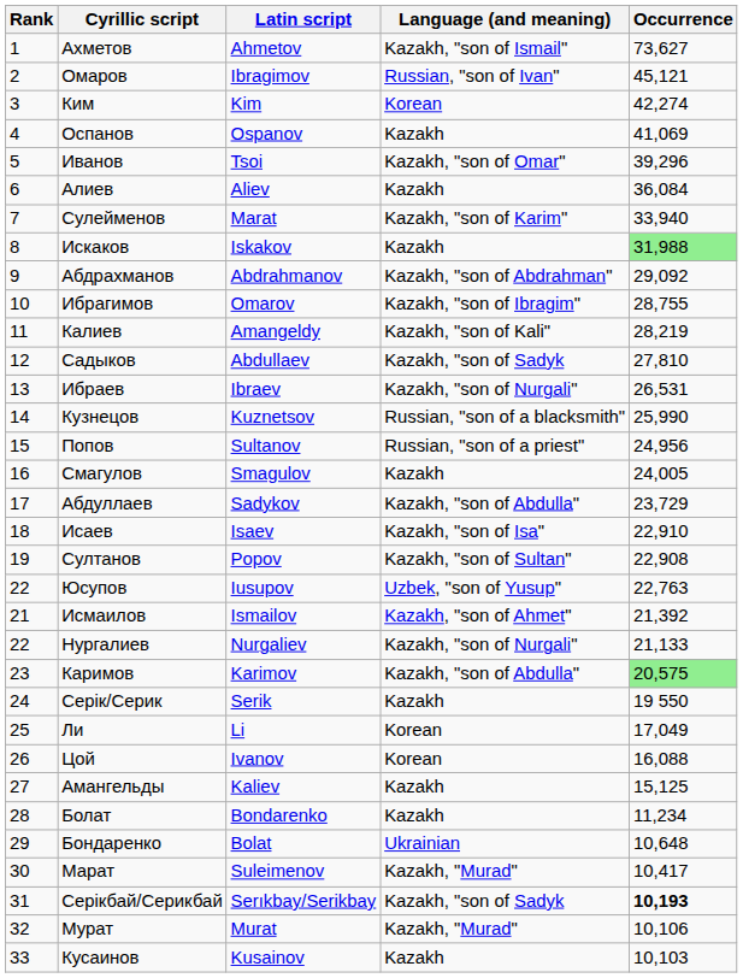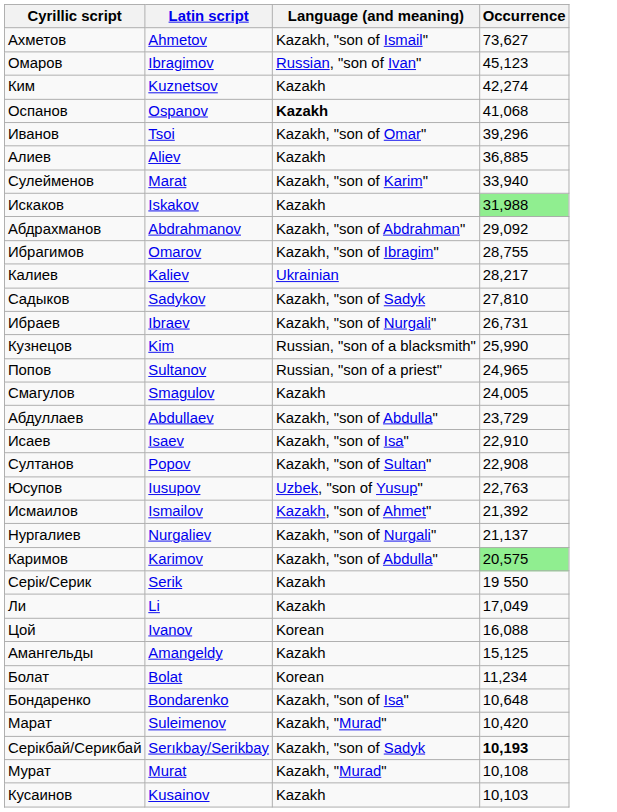- column: Rank | 1 | 2 | 3 | 4 | 5 | 6 | 7 | 8 | 9 | 10 | 11 | 12 | 13 | 14 | 15 | 16 | 17 | 18 | 19 | 22 | 21 | 22 | 23 | 24 | 25 | 26 | 27 | 28 | 29 | 30 | 31 | 32 | 33
Омаров | Occurrence: 45,121 -> 45,123
Ким | Latin script: Kim -> Kuznetsov
Ким | Language (and meaning): Korean -> Kazakh
Оспанов | Language (and meaning): normal -> bold
Оспанов | Occurrence: 41,069 -> 41,068
Алиев | Occurrence: 36,084 -> 36,885
Калиев | Latin script: Amangeldy -> Kaliev
Калиев | Language (and meaning): Kazakh, "son of Kali" -> Ukrainian
Калиев | Occurrence: 28,219 -> 28,217
Садыков | Latin script: Abdullaev -> Sadykov
Ибраев | Occurrence: 26,531 -> 26,731
Кузнецов | Latin script: Kuznetsov -> Kim
Попов | Occurrence: 24,956 -> 24,965
Абдуллаев | Latin script: Sadykov -> Abdullaev
Нургалиев | Occurrence: 21,133 -> 21,137
Ли | Language (and meaning): Korean -> Kazakh
Амангельды | Latin script: Kaliev -> Amangeldy
Болат | Latin script: Bondarenko -> Bolat
Болат | Language (and meaning): Kazakh -> Korean
Бондаренко | Latin script: Bolat -> Bondarenko
Бондаренко | Language (and meaning): Ukrainian -> Kazakh, "son of Isa"
Марат | Occurrence: 10,417 -> 10,420
Мурат | Occurrence: 10,106 -> 10,108
